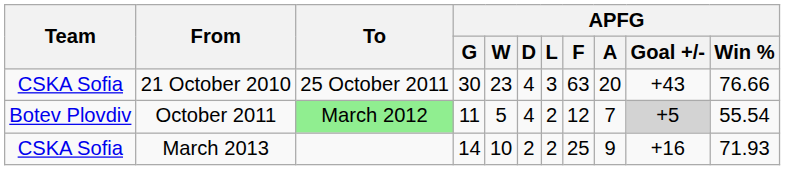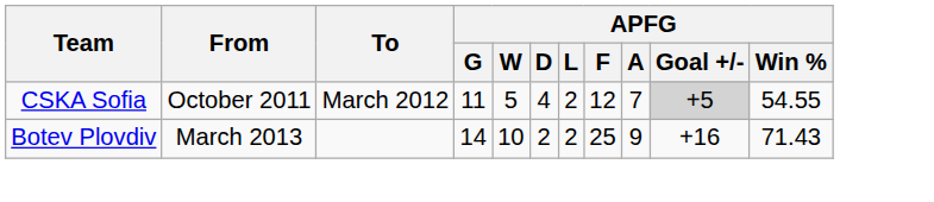- row: CSKA Sofia | 21 October 2010 | 25 October 2011 | 30 | 23 | 4 | 3 | 63 | 20 | +43 | 76.66
October 2011 | Team: Botev Plovdiv -> CSKA Sofia
October 2011 | To: lightgreen background -> no background
October 2011 | APFG / Win %: 55.54 -> 54.55
March 2013 | Team: CSKA Sofia -> Botev Plovdiv
March 2013 | APFG / Win %: 71.93 -> 71.43
